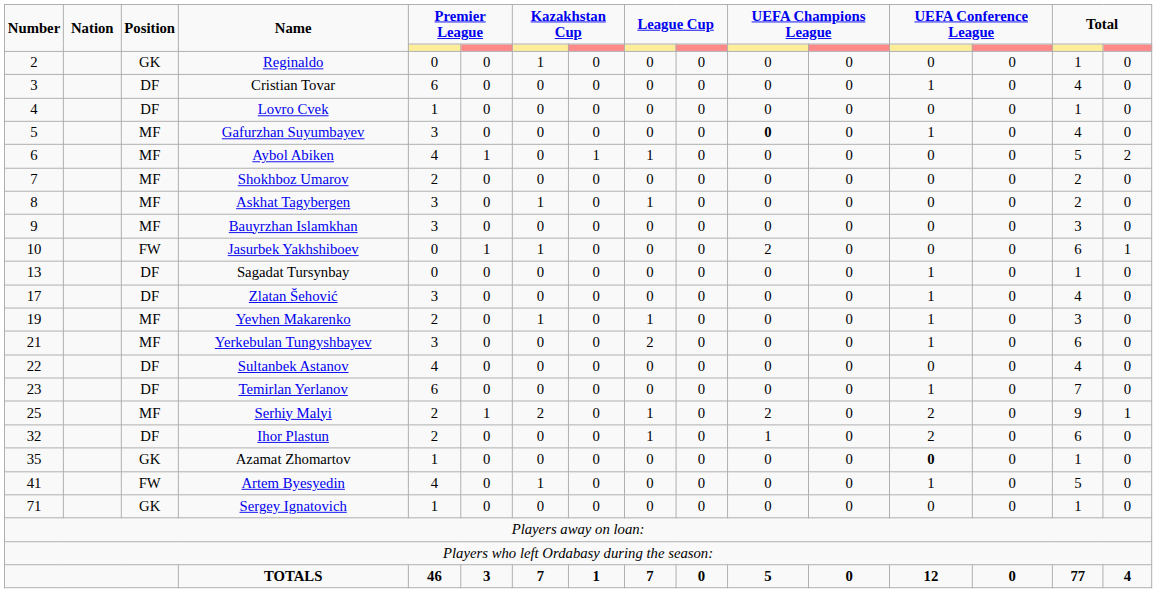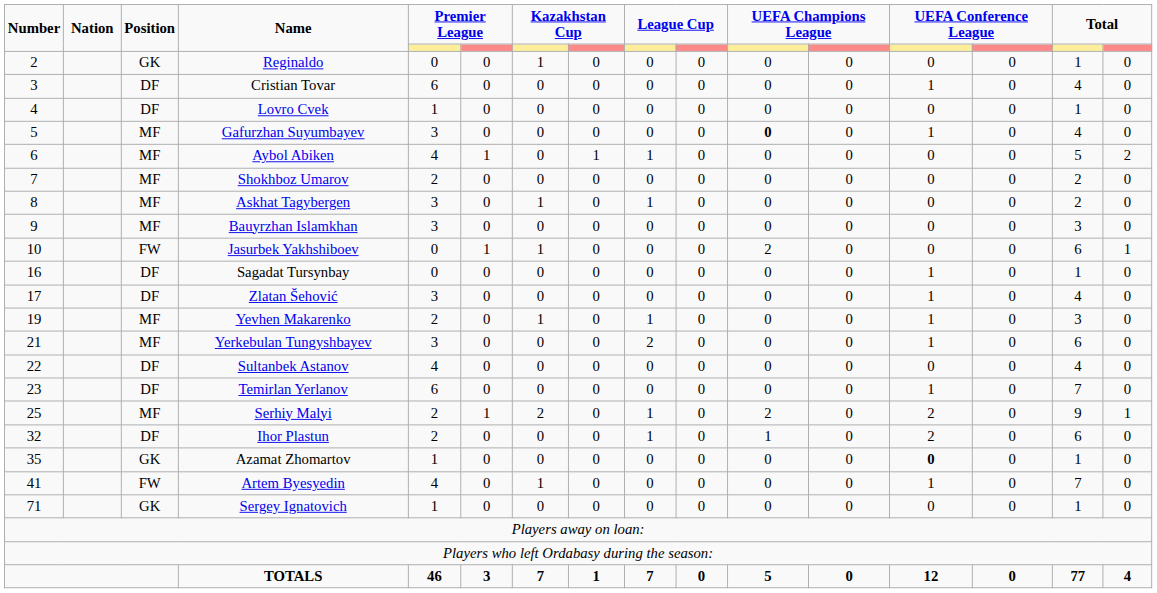Sagadat Tursynbay | Number: 13 -> 16
Artem Byesyedin | column 15: 5 -> 7
